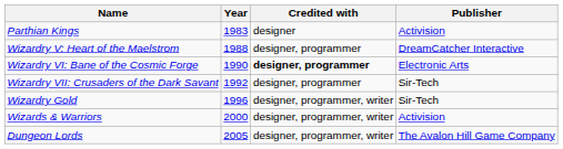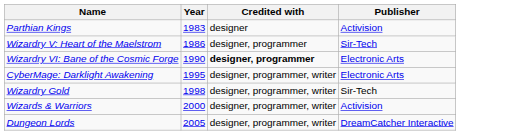Wizardry V: Heart of the Maelstrom | Year: 1988 -> 1986
Wizardry V: Heart of the Maelstrom | Publisher: DreamCatcher Interactive -> Sir-Tech
- row: Wizardry VII: Crusaders of the Dark Savant | 1992 | designer, programmer | Sir-Tech
+ row: CyberMage: Darklight Awakening | 1995 | designer, programmer, writer | Electronic Arts
Wizardry Gold | Year: 1996 -> 1998
Dungeon Lords | Publisher: The Avalon Hill Game Company -> DreamCatcher Interactive
